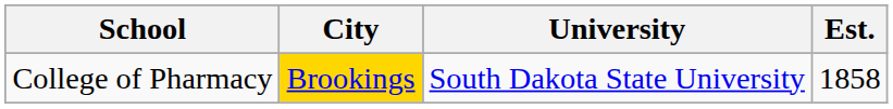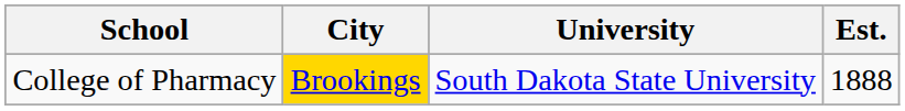College of Pharmacy | Est.: 1858 -> 1888
